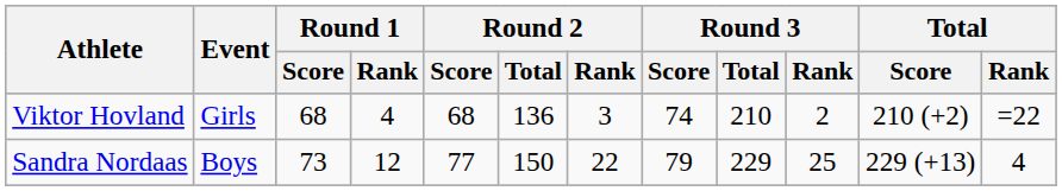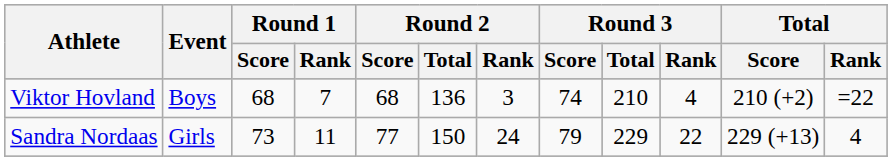Viktor Hovland | Event: Girls -> Boys
Viktor Hovland | Round 1 / Rank: 4 -> 7
Viktor Hovland | Round 3 / Rank: 2 -> 4
Sandra Nordaas | Event: Boys -> Girls
Sandra Nordaas | Round 1 / Rank: 12 -> 11
Sandra Nordaas | Round 2 / Rank: 22 -> 24
Sandra Nordaas | Round 3 / Rank: 25 -> 22
